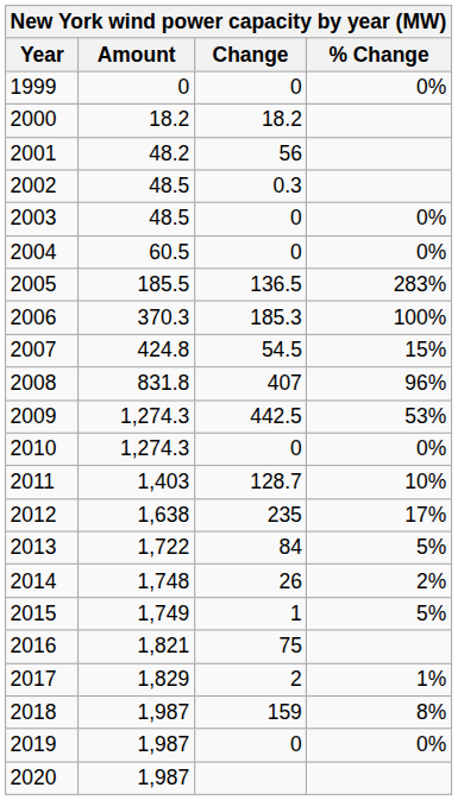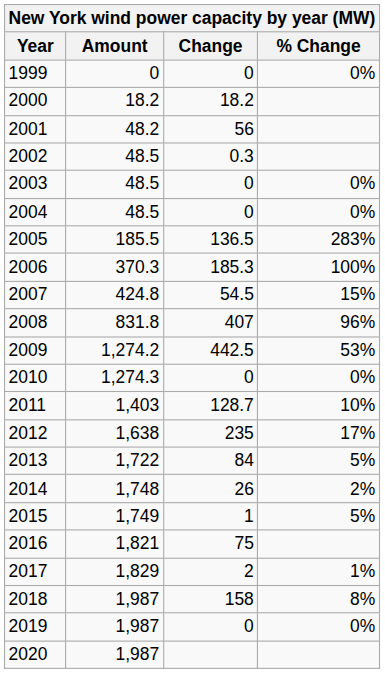2004 | Amount: 60.5 -> 48.5
2009 | Amount: 1,274.3 -> 1,274.2
2018 | Change: 159 -> 158
